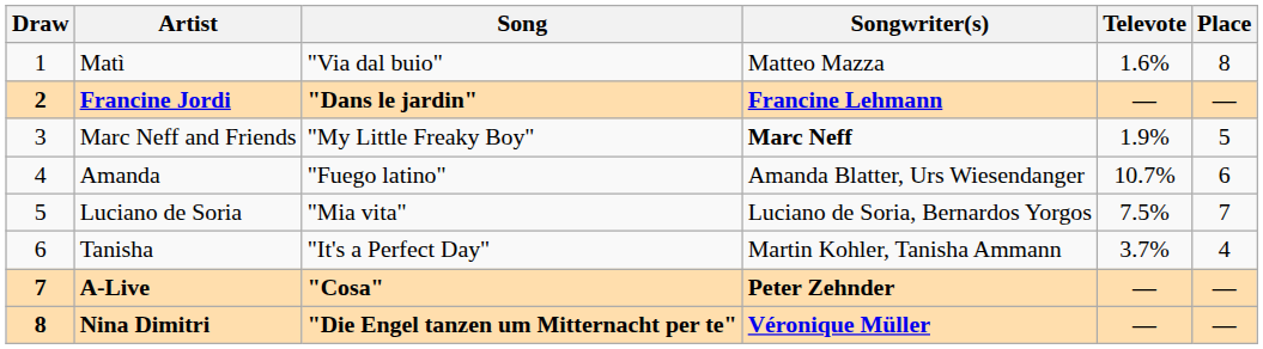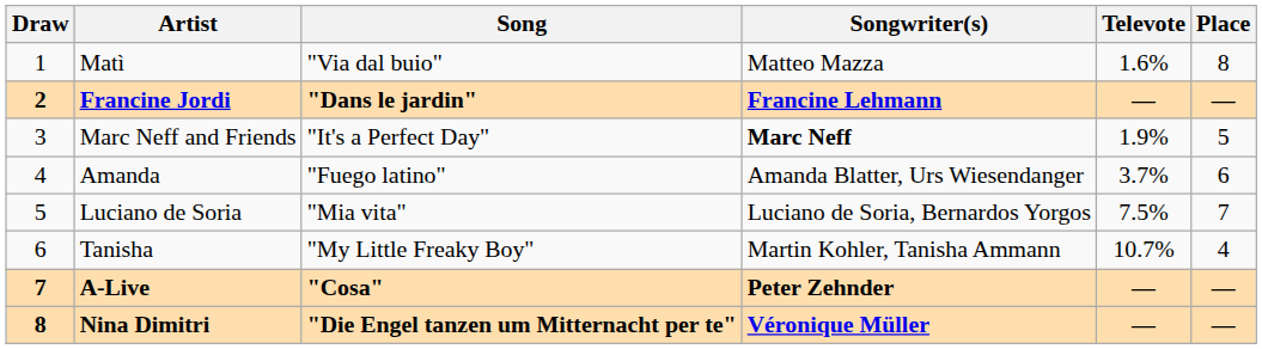Marc Neff and Friends | Song: "My Little Freaky Boy" -> "It's a Perfect Day"
Amanda | Televote: 10.7% -> 3.7%
Tanisha | Song: "It's a Perfect Day" -> "My Little Freaky Boy"
Tanisha | Televote: 3.7% -> 10.7%
